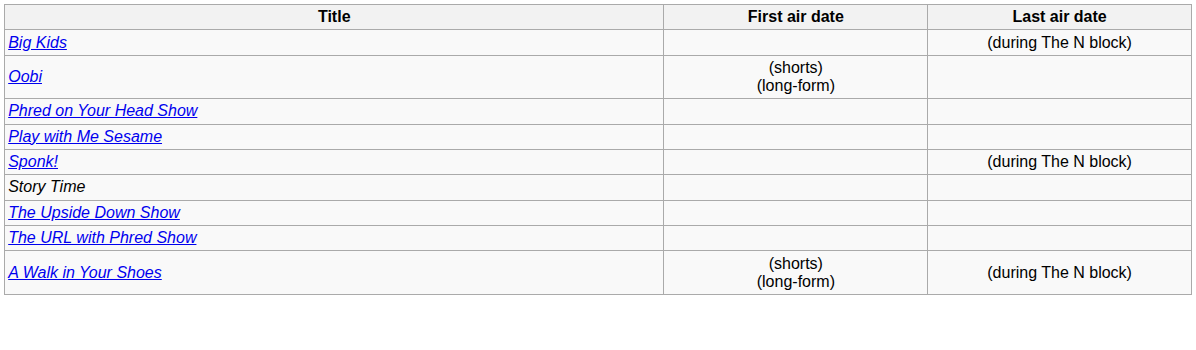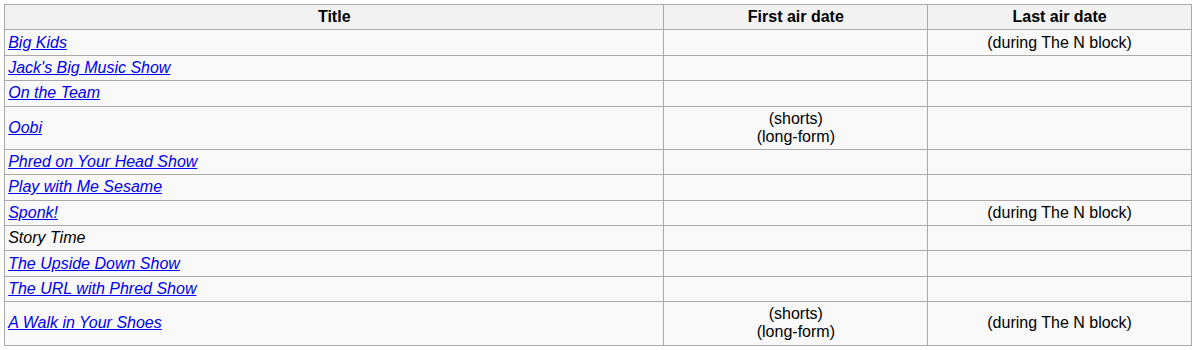+ row: Jack's Big Music Show
+ row: On the Team
